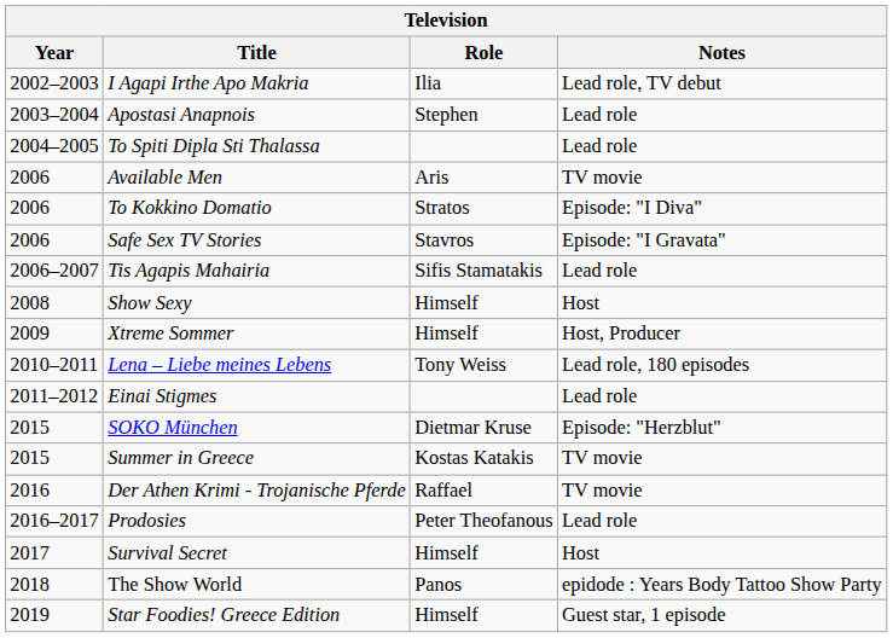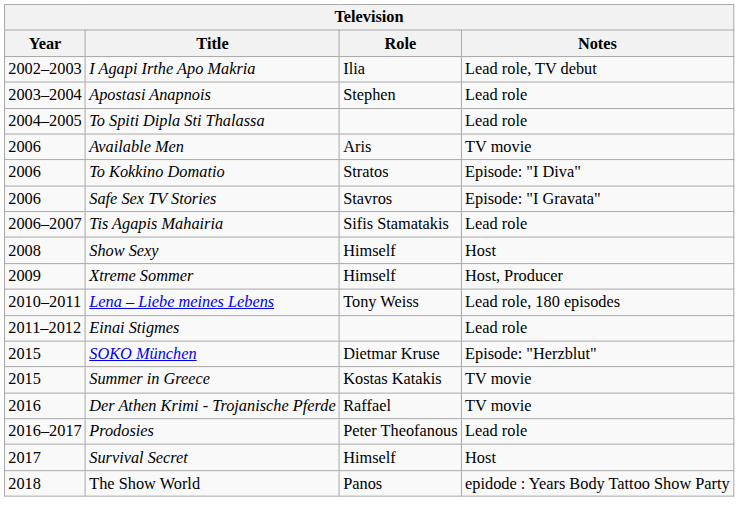- row: 2019 | Star Foodies! Greece Edition | Himself | Guest star, 1 episode
